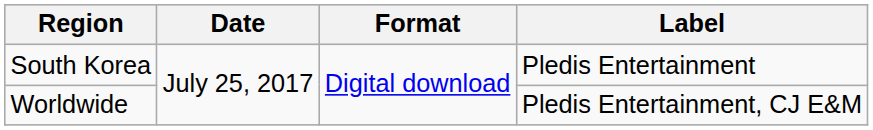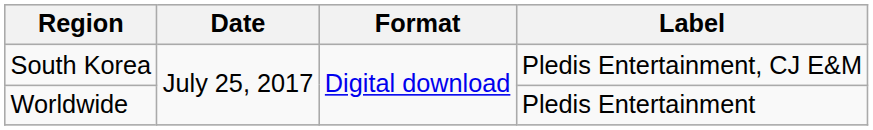South Korea | Label: Pledis Entertainment -> Pledis Entertainment, CJ E&M
Worldwide | Label: Pledis Entertainment, CJ E&M -> Pledis Entertainment
